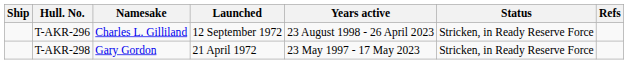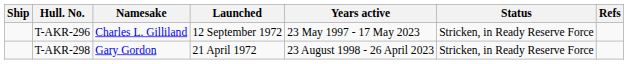T-AKR-296 | Years active: 23 August 1998 - 26 April 2023 -> 23 May 1997 - 17 May 2023
T-AKR-298 | Years active: 23 May 1997 - 17 May 2023 -> 23 August 1998 - 26 April 2023
